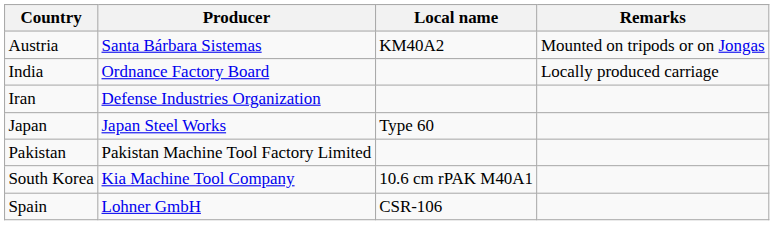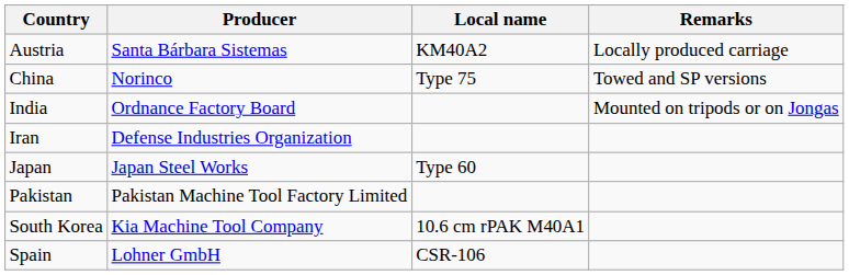Austria | Remarks: Mounted on tripods or on Jongas -> Locally produced carriage
+ row: China | Norinco | Type 75 | Towed and SP versions
India | Remarks: Locally produced carriage -> Mounted on tripods or on Jongas
